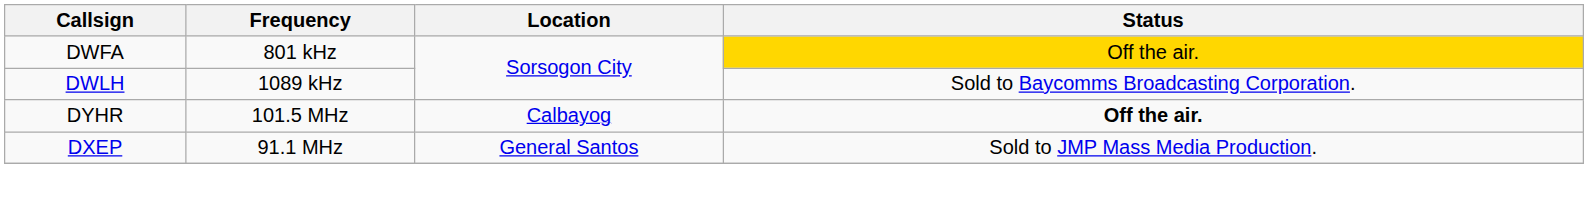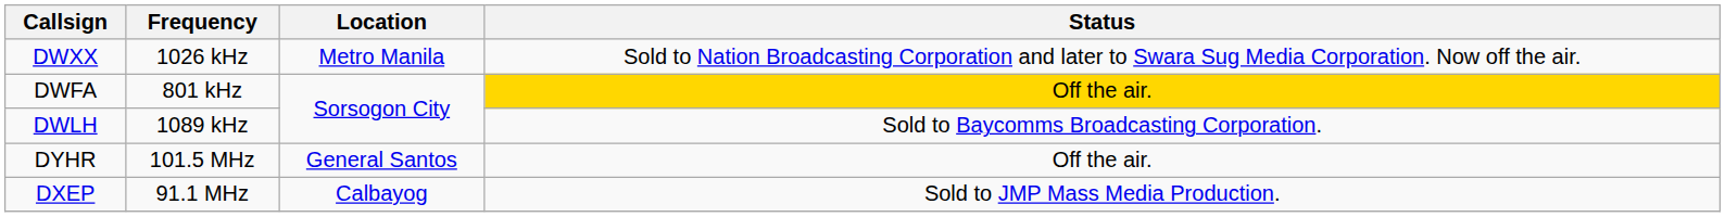+ row: DWXX | 1026 kHz | Metro Manila | Sold to Nation Broadcasting Corporation and later to Swara Sug Media Corporation. Now off the air.
DYHR | Location: Calbayog -> General Santos
DYHR | Status: bold -> normal
DXEP | Location: General Santos -> Calbayog
